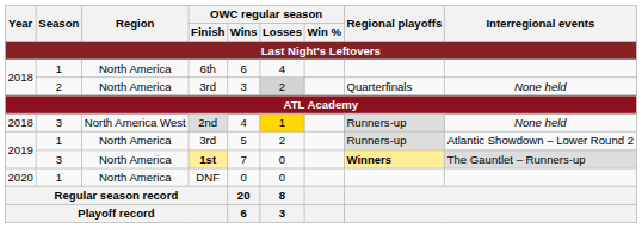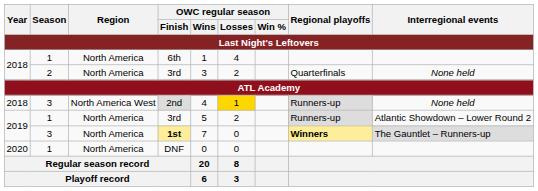6th | OWC regular season / Wins / Last Night's Leftovers: 6 -> 1
2018 / 3rd | OWC regular season / Losses / Last Night's Leftovers: lightgrey background -> no background
